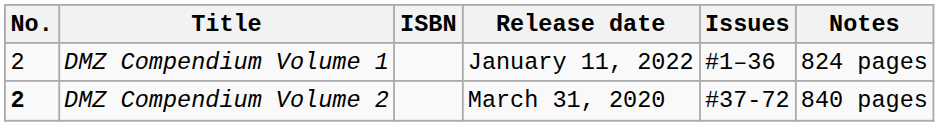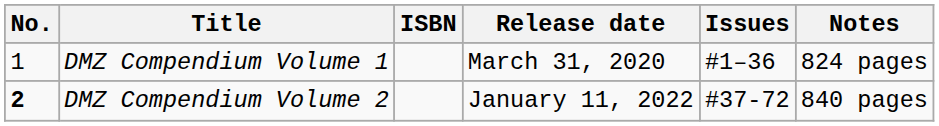DMZ Compendium Volume 1 | No.: 2 -> 1
DMZ Compendium Volume 1 | Release date: January 11, 2022 -> March 31, 2020
DMZ Compendium Volume 2 | Release date: March 31, 2020 -> January 11, 2022
